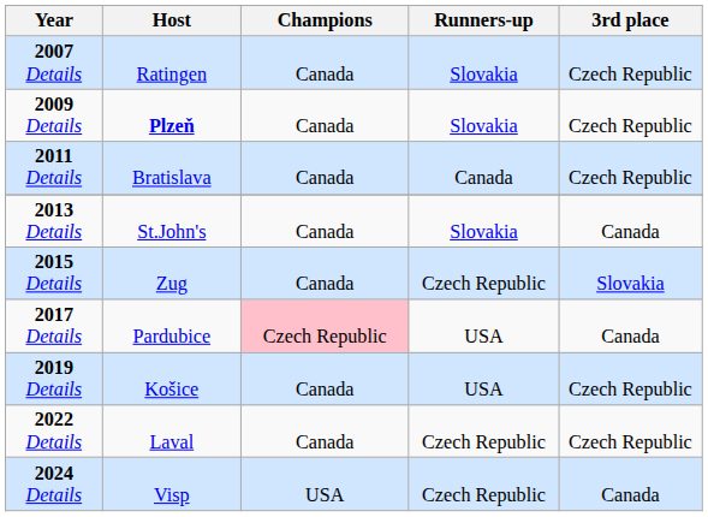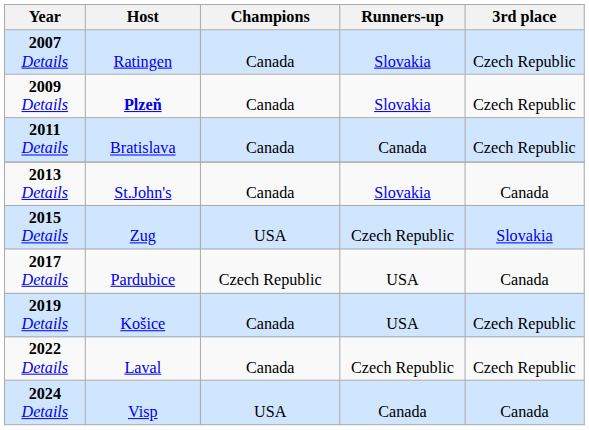2015 Details | Champions: Canada -> USA
2017 Details | Champions: pink background -> no background
2024 Details | Runners-up: Czech Republic -> Canada
